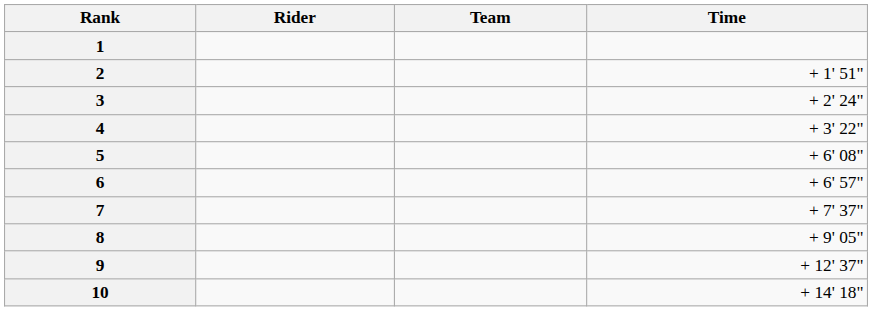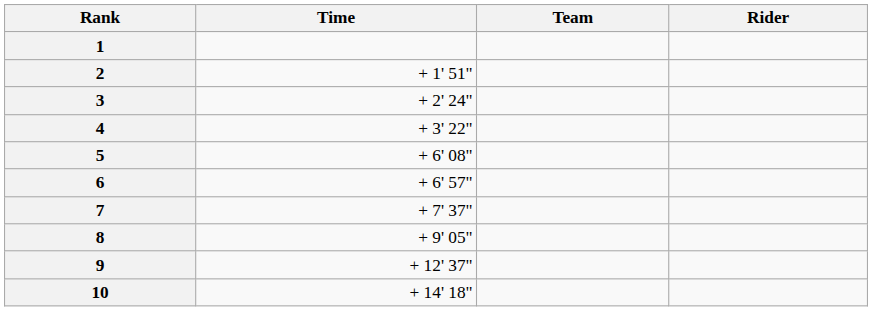columns swapped: Rider <-> Time
